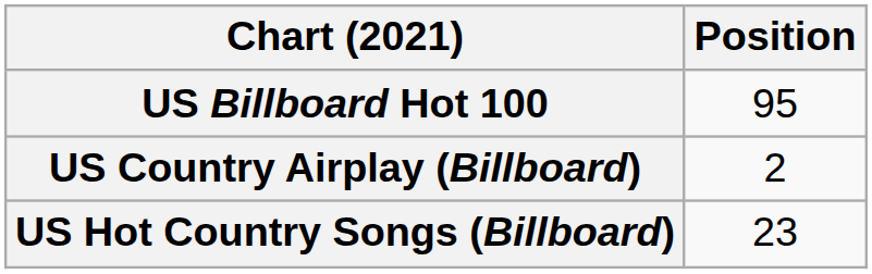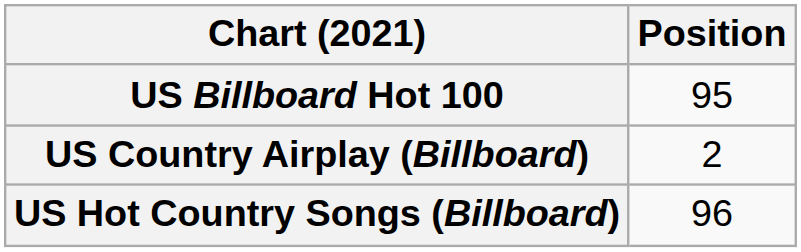US Hot Country Songs (Billboard) | Position: 23 -> 96
